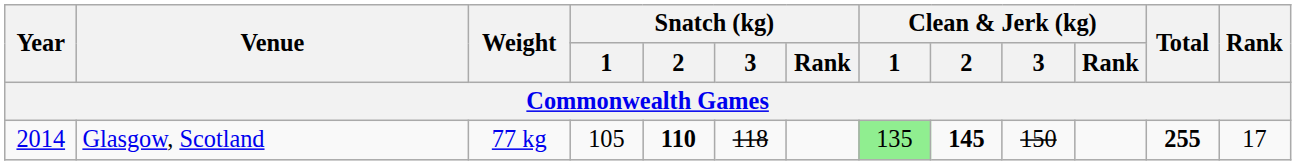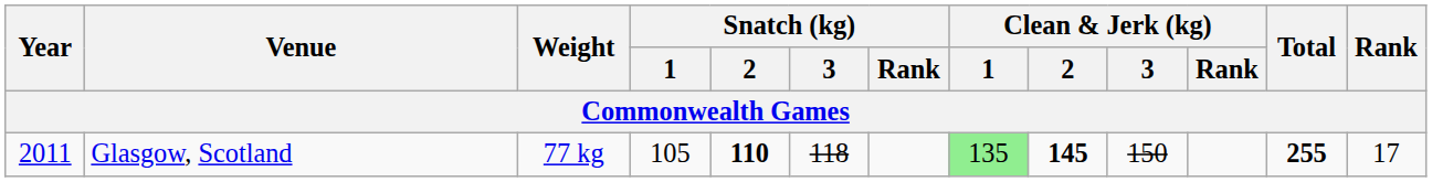Glasgow, Scotland | Year: 2014 -> 2011
